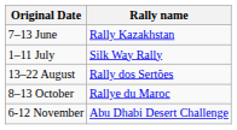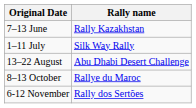13–22 August | Rally name: Rally dos Sertões -> Abu Dhabi Desert Challenge
6-12 November | Rally name: Abu Dhabi Desert Challenge -> Rally dos Sertões
